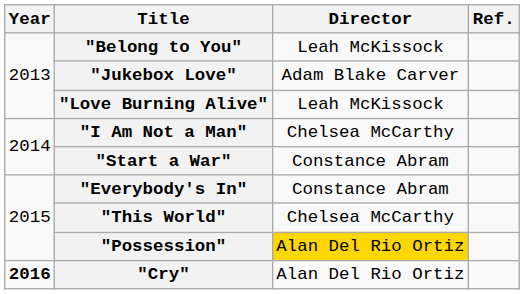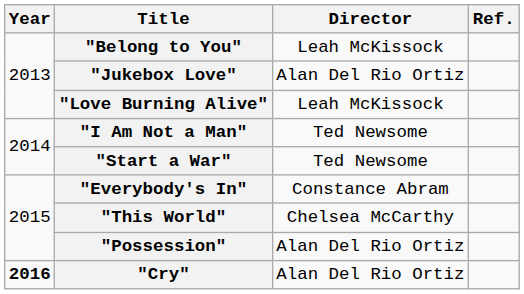"Jukebox Love" | Director: Adam Blake Carver -> Alan Del Rio Ortiz
"I Am Not a Man" | Director: Chelsea McCarthy -> Ted Newsome
"Start a War" | Director: Constance Abram -> Ted Newsome
"Possession" | Director: gold background -> no background
